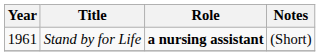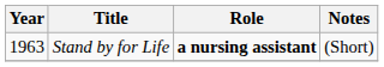Stand by for Life | Year: 1961 -> 1963
